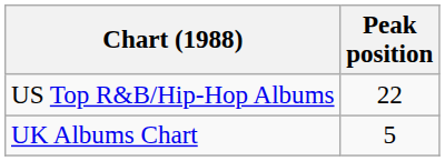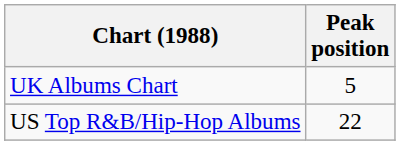rows swapped: UK Albums Chart <-> US Top R&B/Hip-Hop Albums
